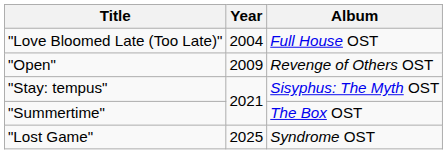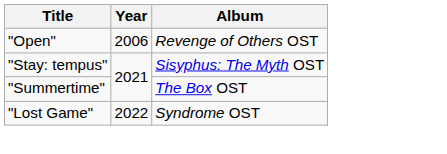- row: "Love Bloomed Late (Too Late)" | 2004 | Full House OST
"Open" | Year: 2009 -> 2006
"Lost Game" | Year: 2025 -> 2022
